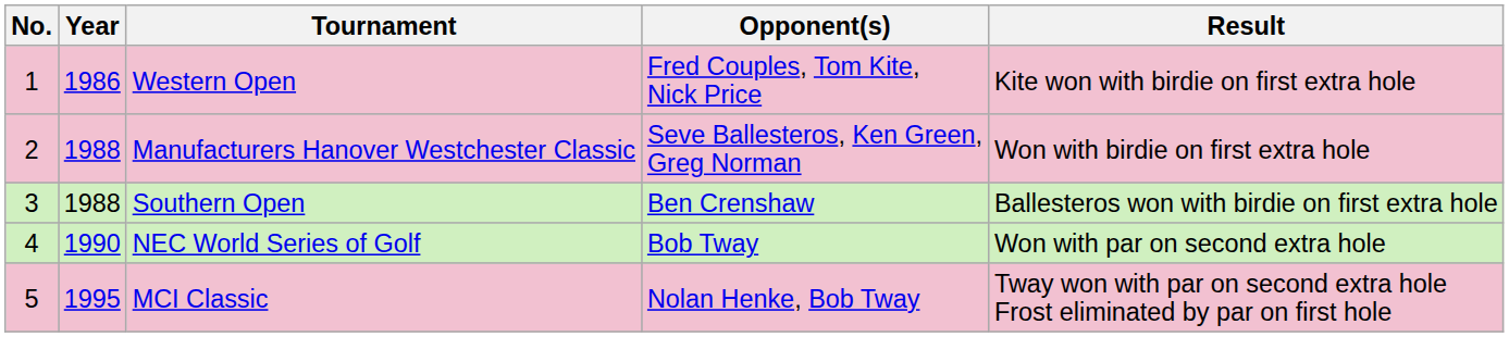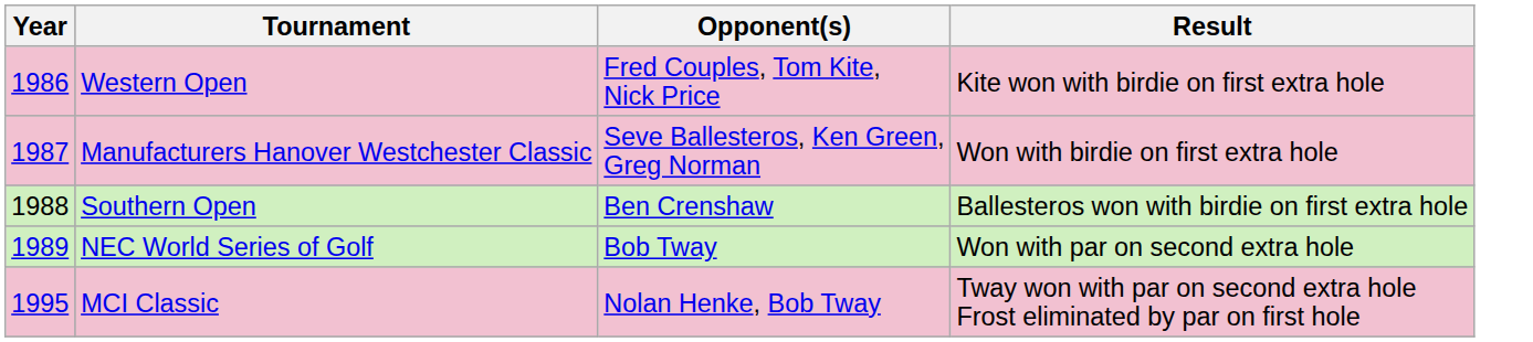- column: No. | 1 | 2 | 3 | 4 | 5
Manufacturers Hanover Westchester Classic | Year: 1988 -> 1987
NEC World Series of Golf | Year: 1990 -> 1989
